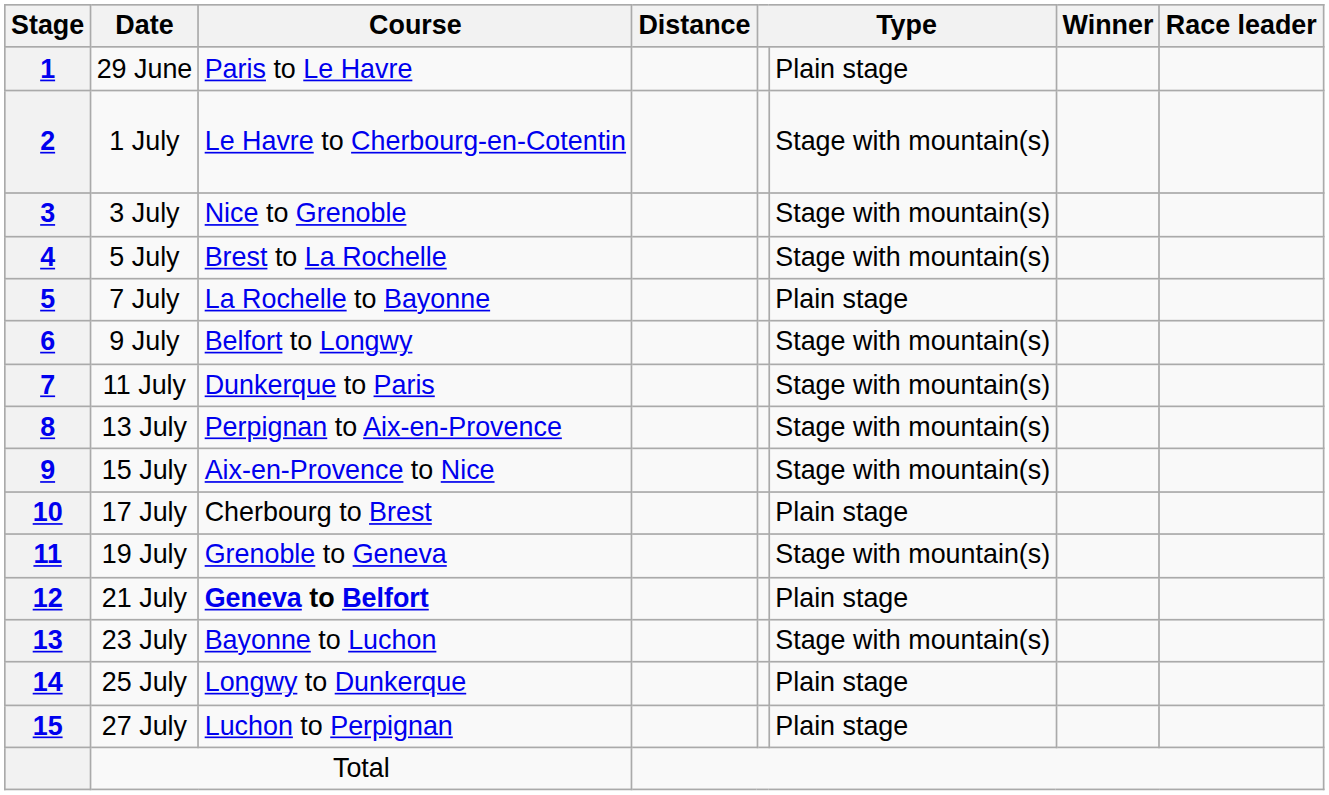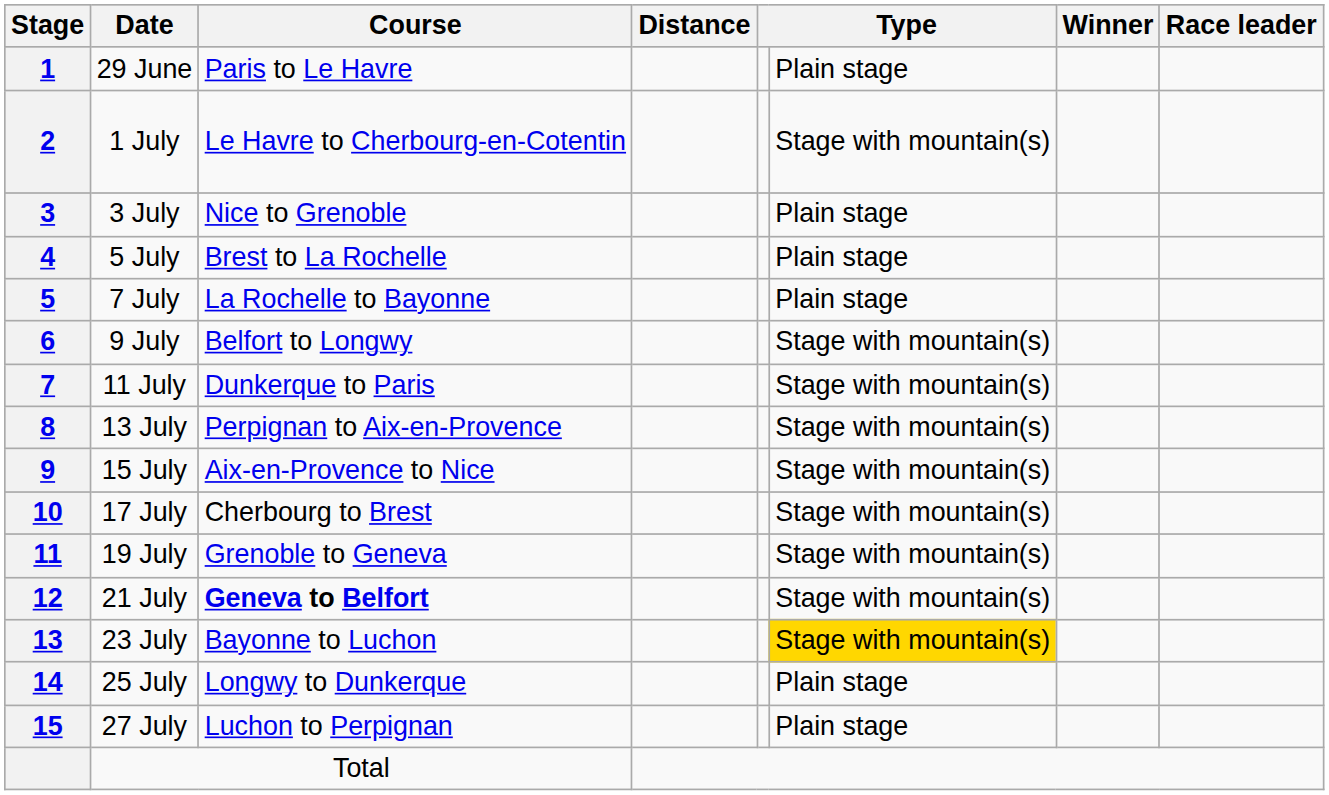3 July | column 6: Stage with mountain(s) -> Plain stage
5 July | column 6: Stage with mountain(s) -> Plain stage
17 July | column 6: Plain stage -> Stage with mountain(s)
21 July | column 6: Plain stage -> Stage with mountain(s)
23 July | column 6: no background -> gold background
